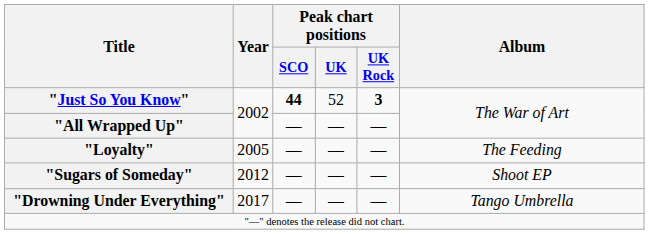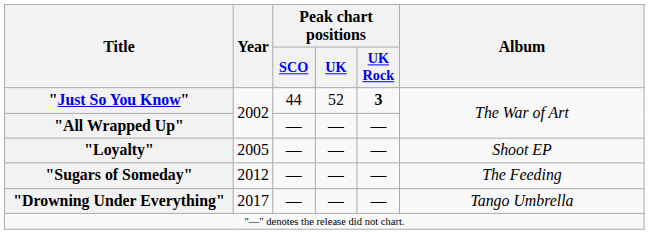"Just So You Know" | Peak chart positions / SCO: bold -> normal
"Loyalty" | Album: The Feeding -> Shoot EP
"Sugars of Someday" | Album: Shoot EP -> The Feeding
